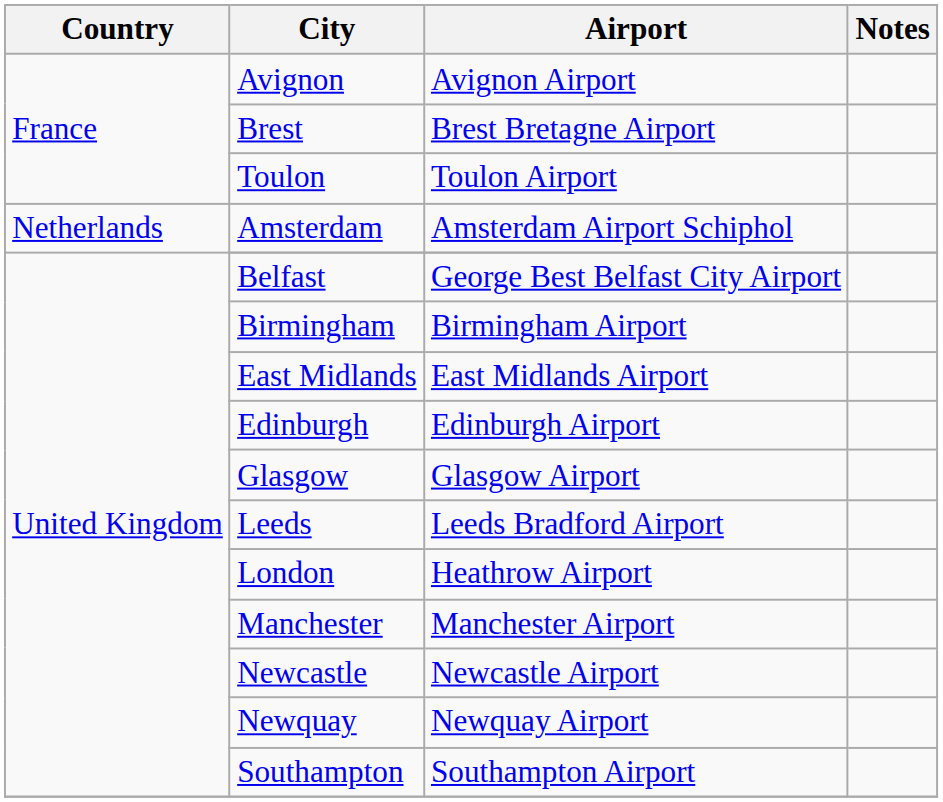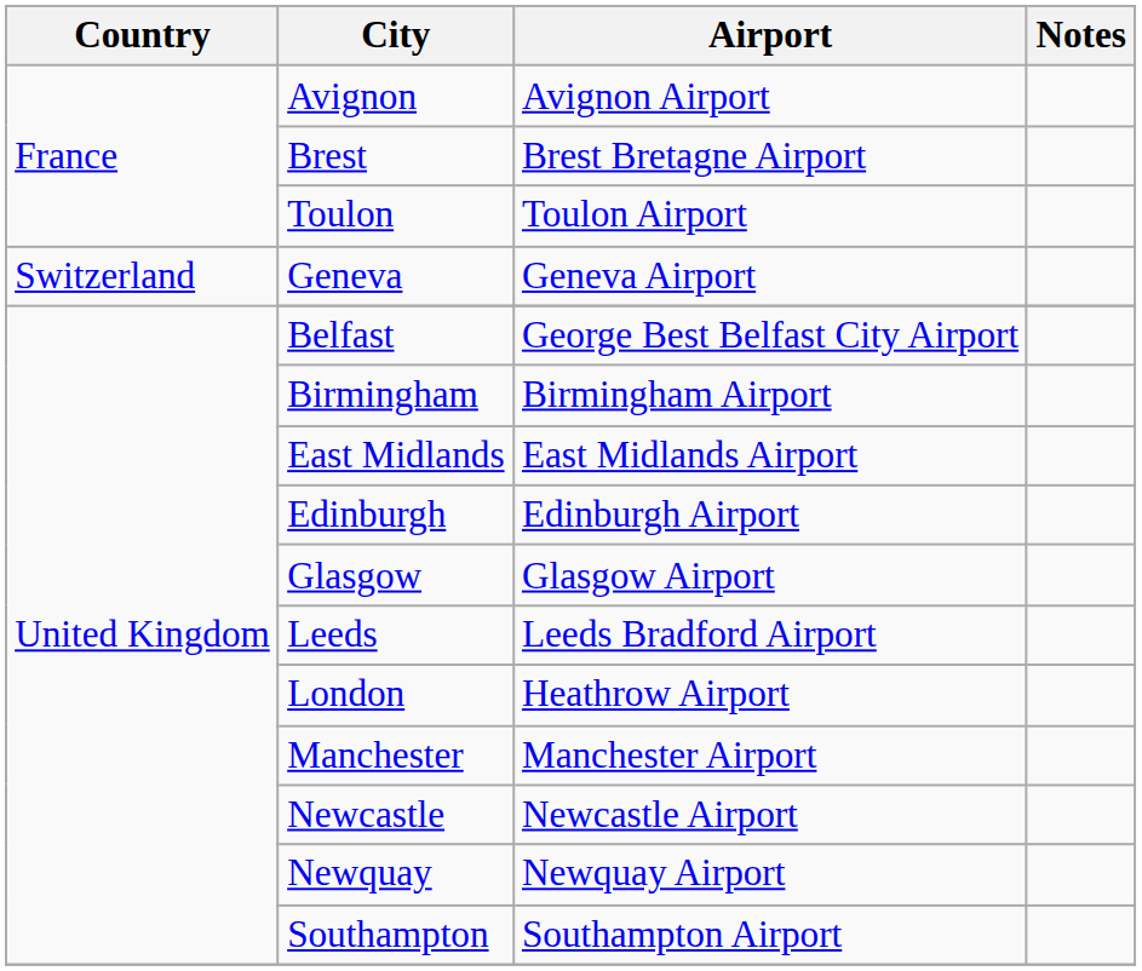- row: Netherlands | Amsterdam | Amsterdam Airport Schiphol
+ row: Switzerland | Geneva | Geneva Airport
